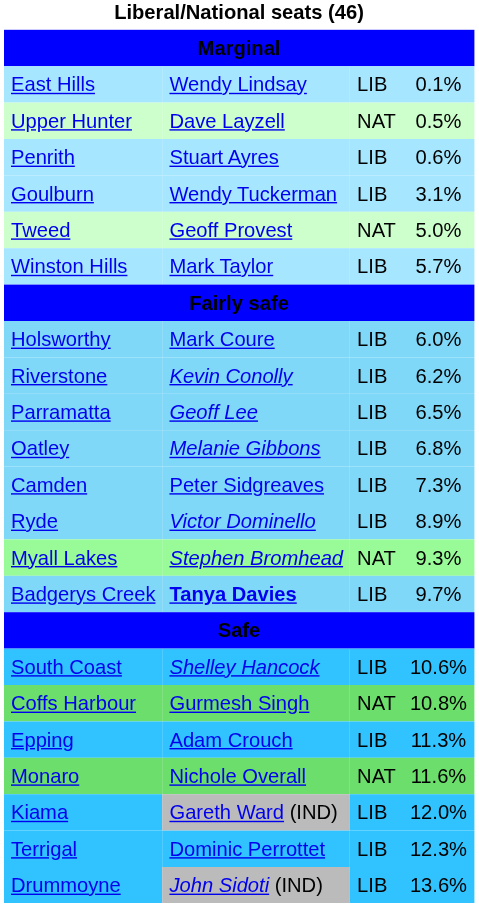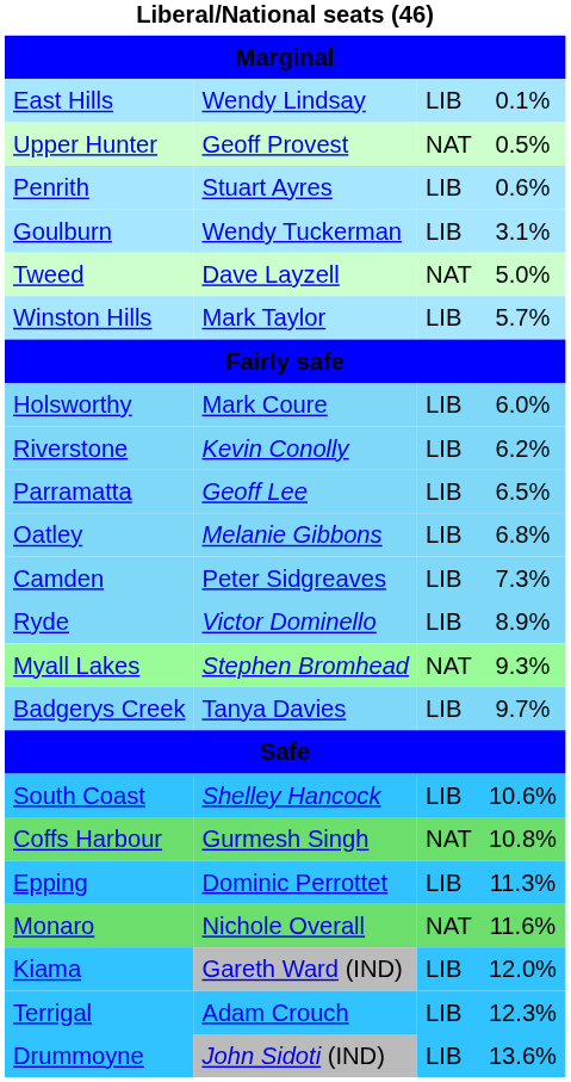Upper Hunter | column 2: Dave Layzell -> Geoff Provest
Tweed | column 2: Geoff Provest -> Dave Layzell
Badgerys Creek | column 2: bold -> normal
Epping | column 2: Adam Crouch -> Dominic Perrottet
Terrigal | column 2: Dominic Perrottet -> Adam Crouch
